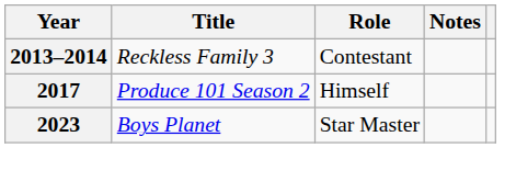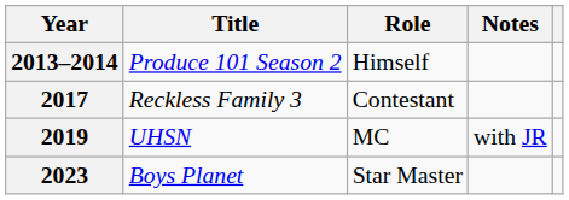2013–2014 | Title: Reckless Family 3 -> Produce 101 Season 2
2013–2014 | Role: Contestant -> Himself
2017 | Title: Produce 101 Season 2 -> Reckless Family 3
2017 | Role: Himself -> Contestant
+ row: 2019 | UHSN | MC | with JR
